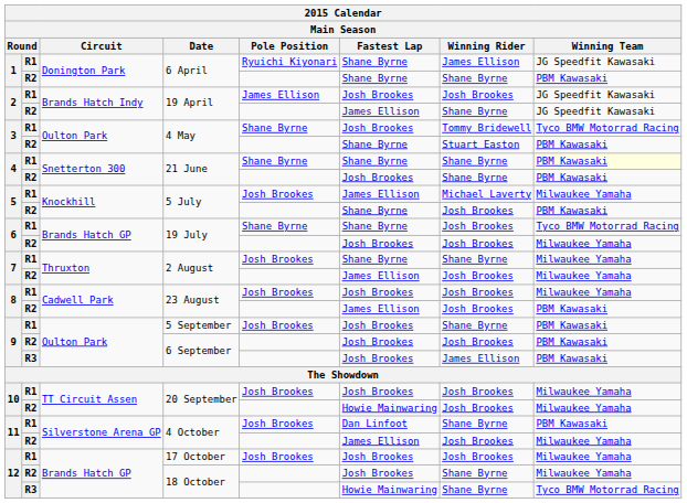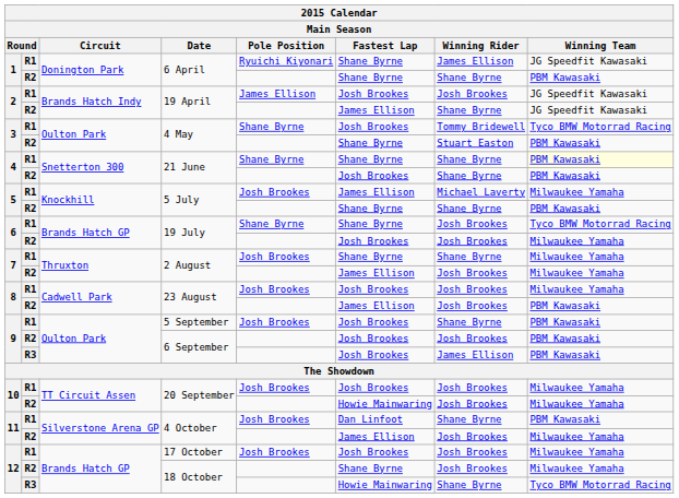R2 / 5 July | Winning Rider: Josh Brookes -> Shane Byrne
R2 / 18 October | Fastest Lap: Josh Brookes -> Shane Byrne
R2 / 18 October | Winning Rider: Shane Byrne -> Josh Brookes
